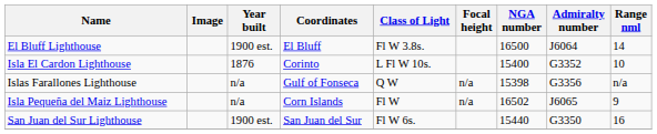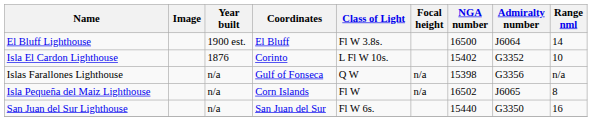Isla El Cardon Lighthouse | NGA number: 15400 -> 15402
Isla Pequeña del Maiz Lighthouse | Range nml: 9 -> 8
San Juan del Sur Lighthouse | Year built: 1900 est. -> n/a
